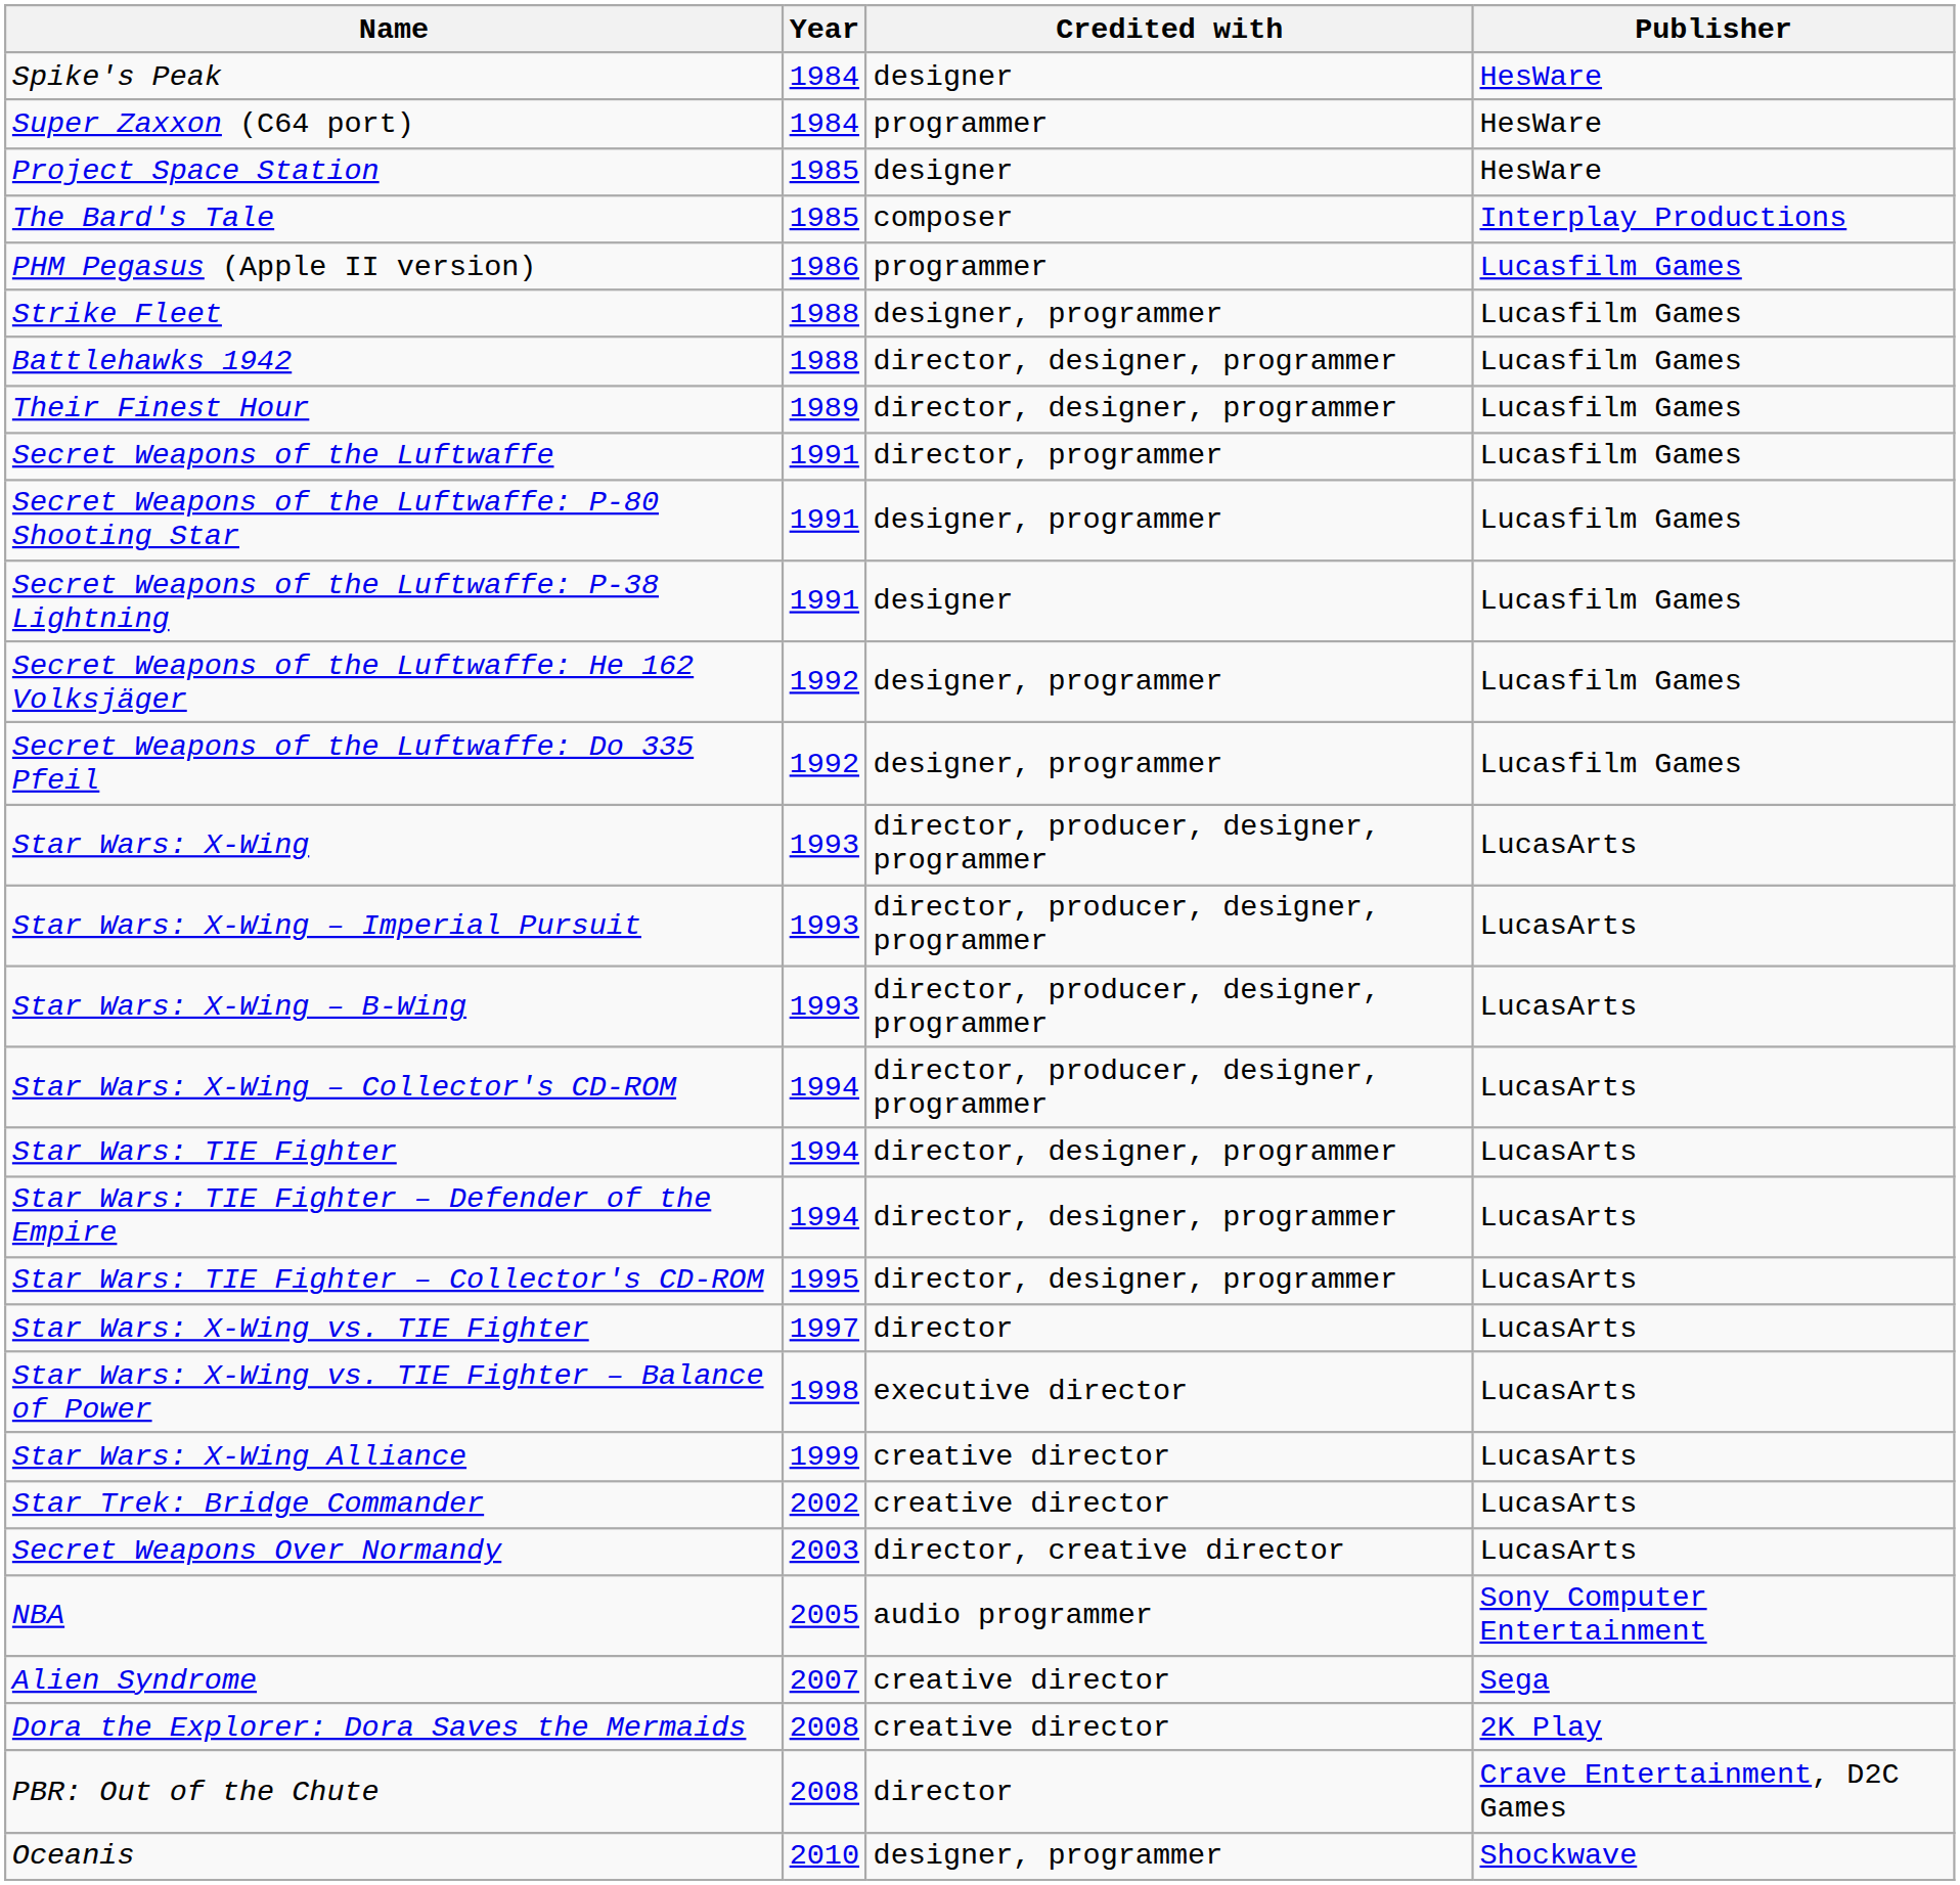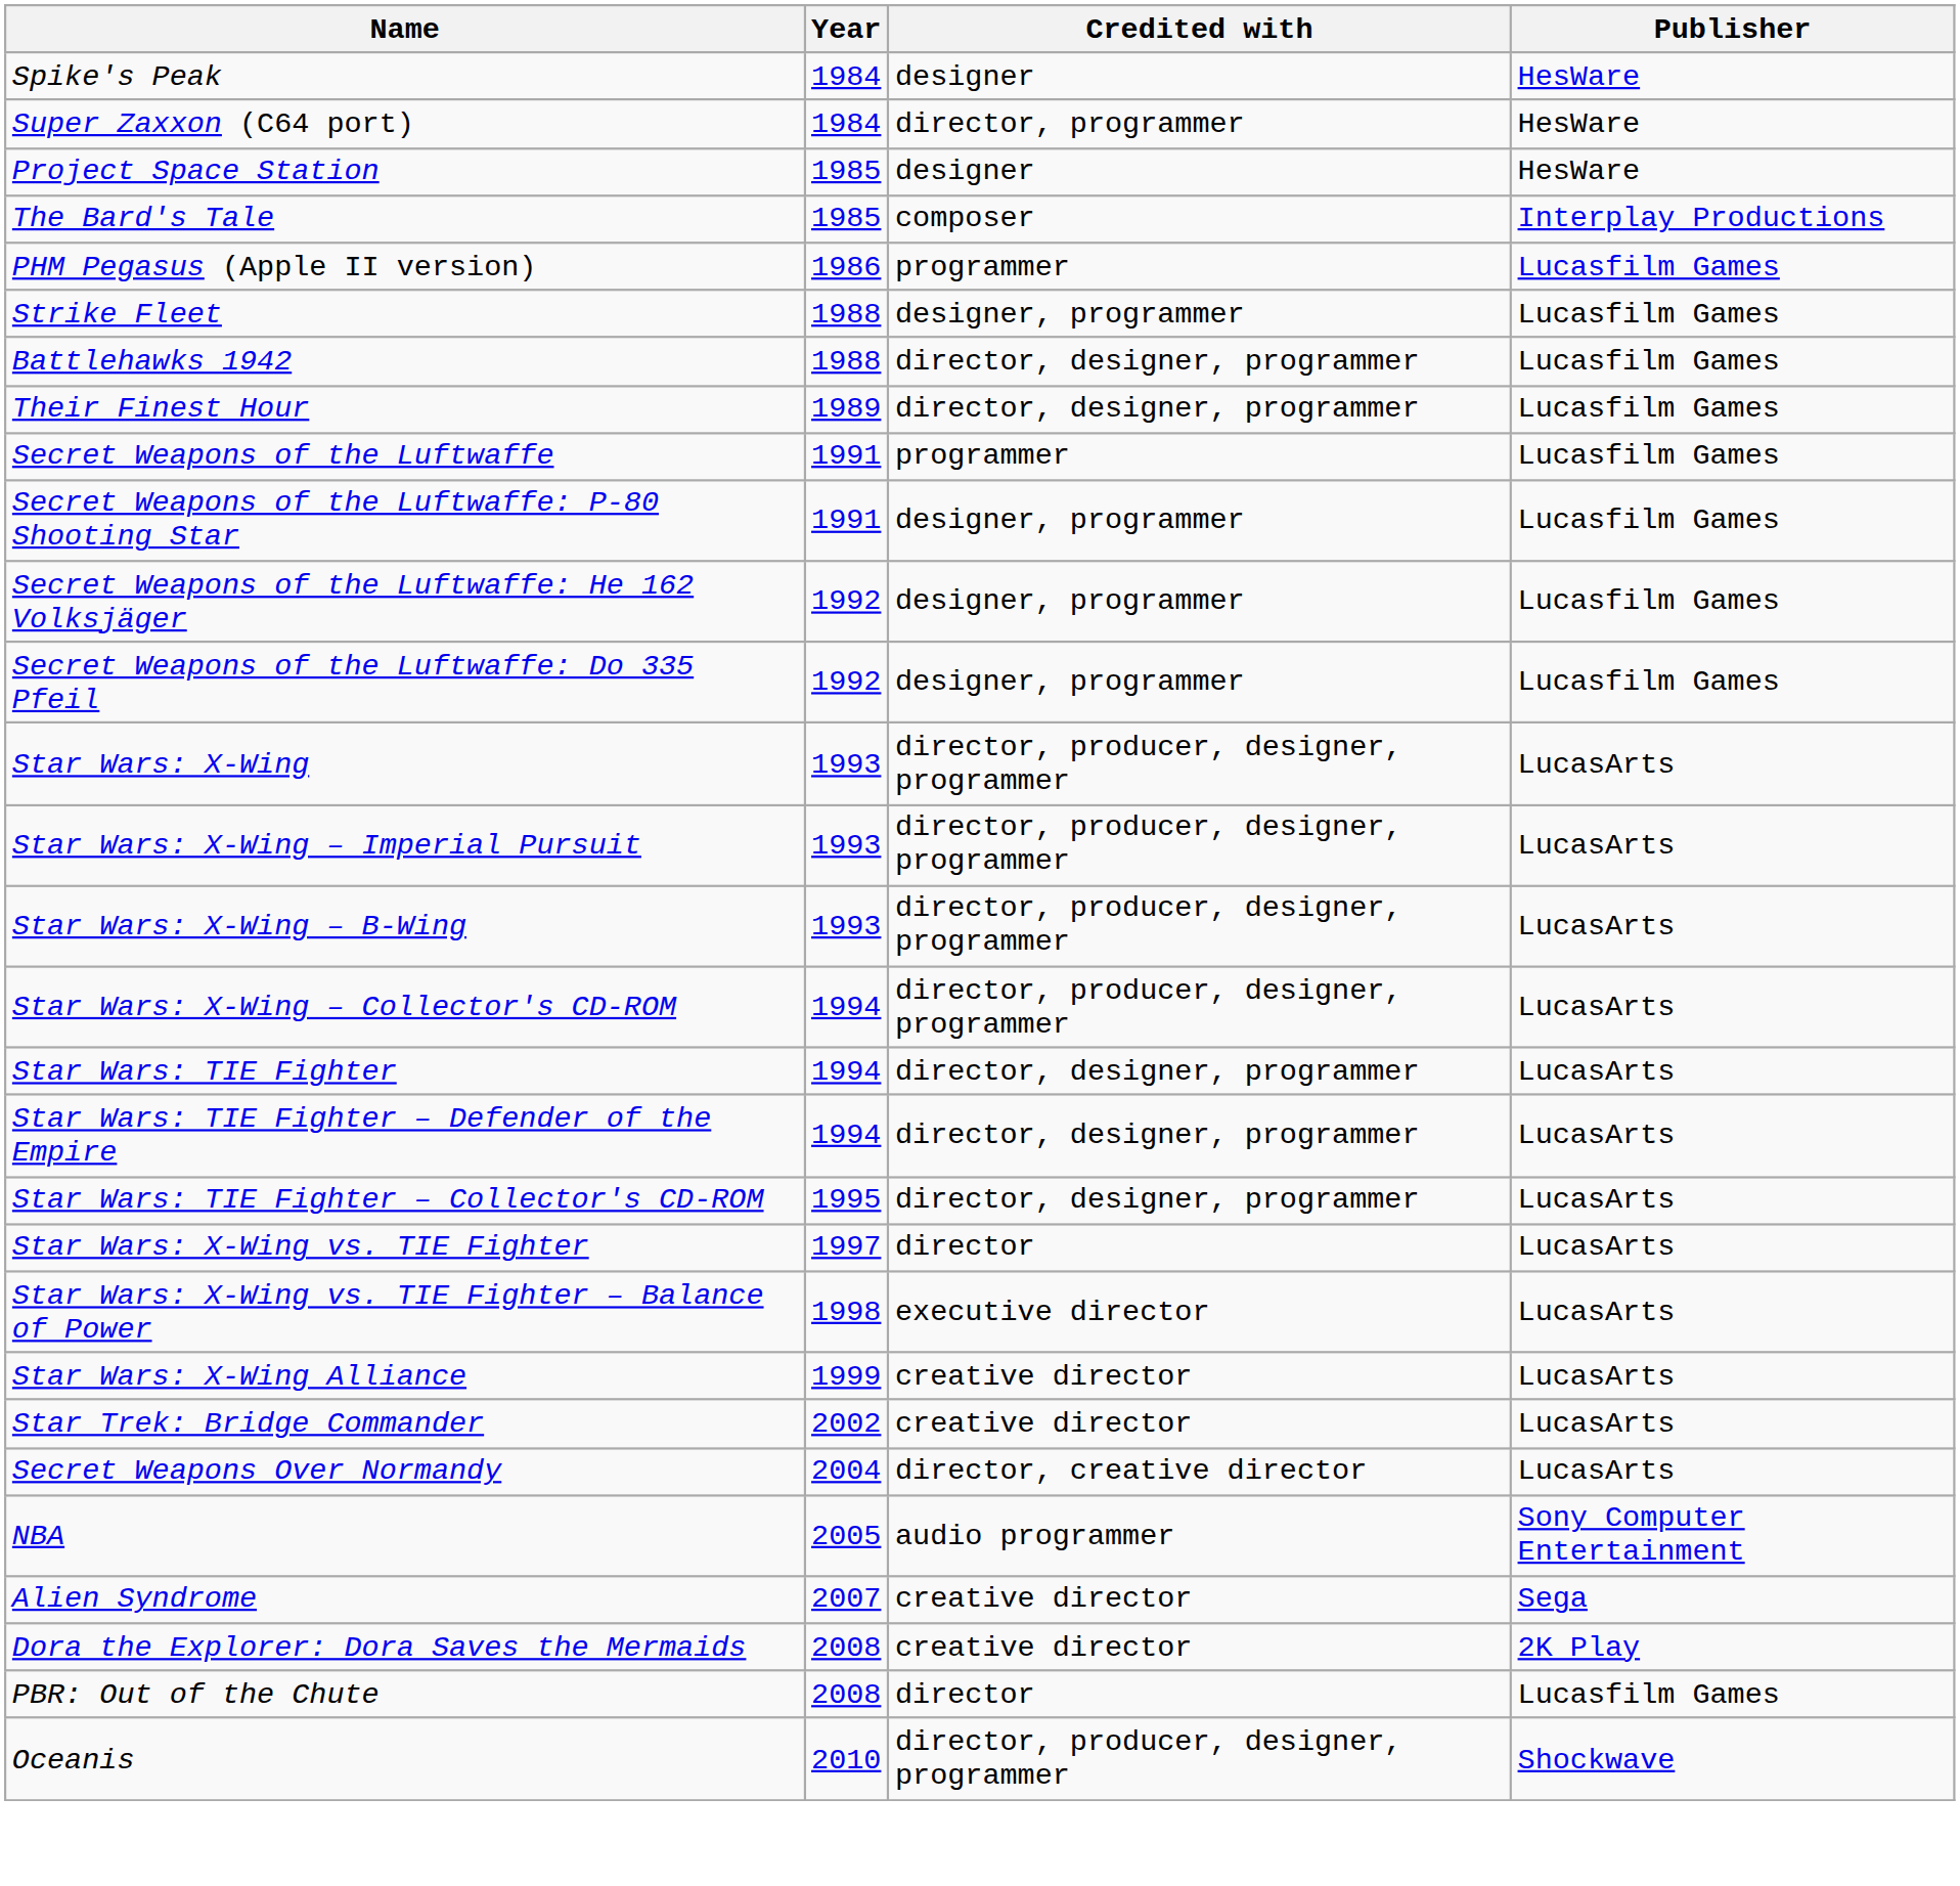Super Zaxxon (C64 port) | Credited with: programmer -> director, programmer
Secret Weapons of the Luftwaffe | Credited with: director, programmer -> programmer
- row: Secret Weapons of the Luftwaffe: P-38 Lightning | 1991 | designer | Lucasfilm Games
Secret Weapons Over Normandy | Year: 2003 -> 2004
PBR: Out of the Chute | Publisher: Crave Entertainment, D2C Games -> Lucasfilm Games
Oceanis | Credited with: designer, programmer -> director, producer, designer, programmer
